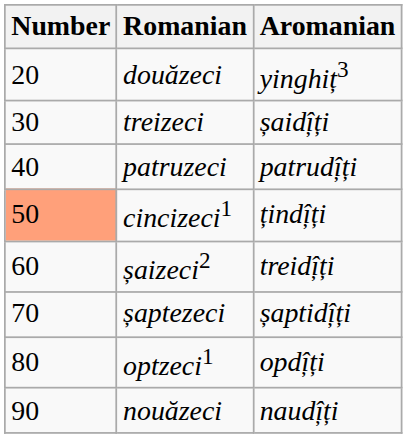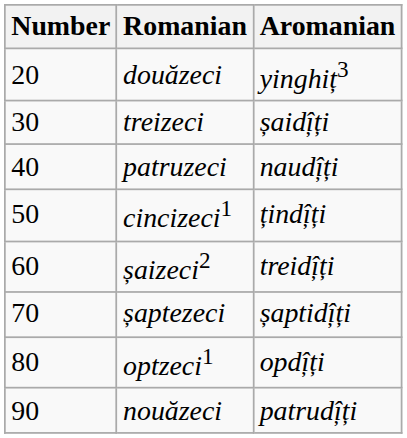patruzeci | Aromanian: patrud̦îți -> naud̦îți
cincizeci1 | Number: lightsalmon background -> no background
nouăzeci | Aromanian: naud̦îți -> patrud̦îți
